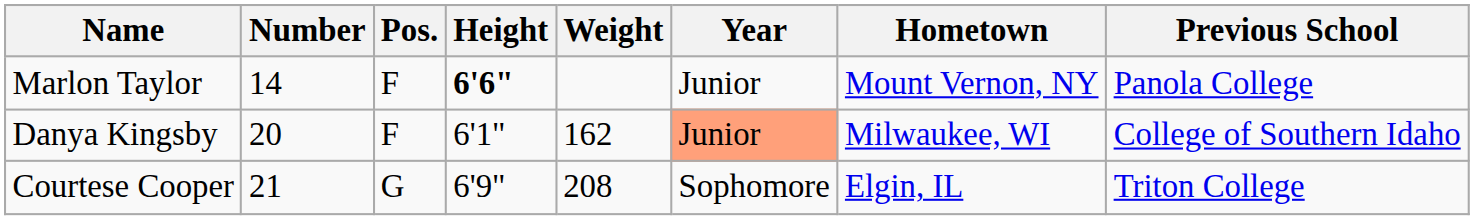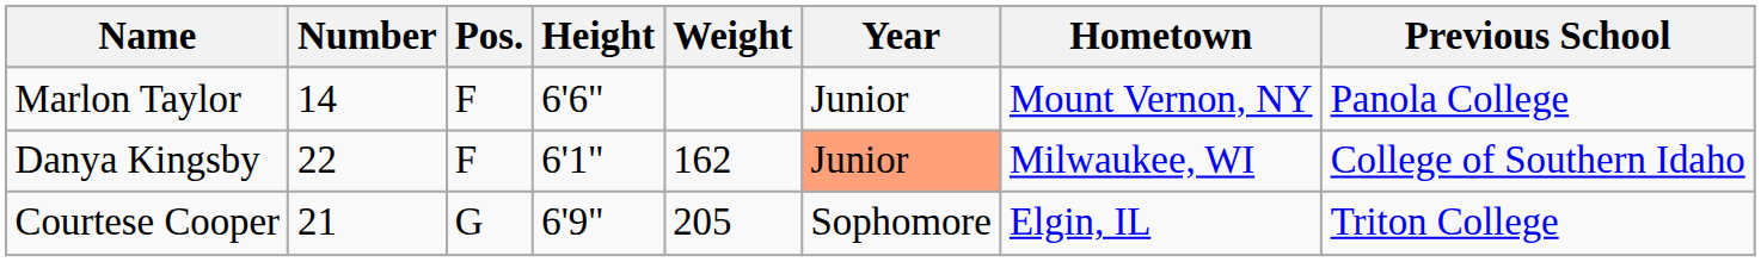Marlon Taylor | Height: bold -> normal
Danya Kingsby | Number: 20 -> 22
Courtese Cooper | Weight: 208 -> 205
